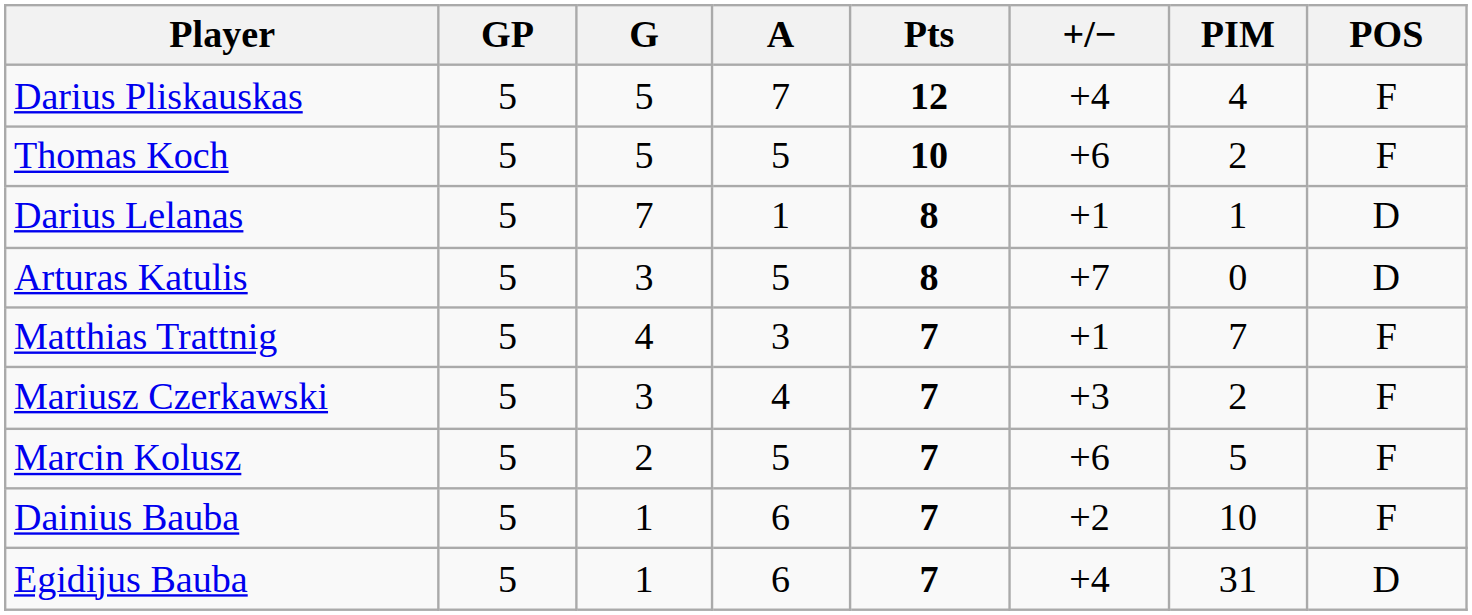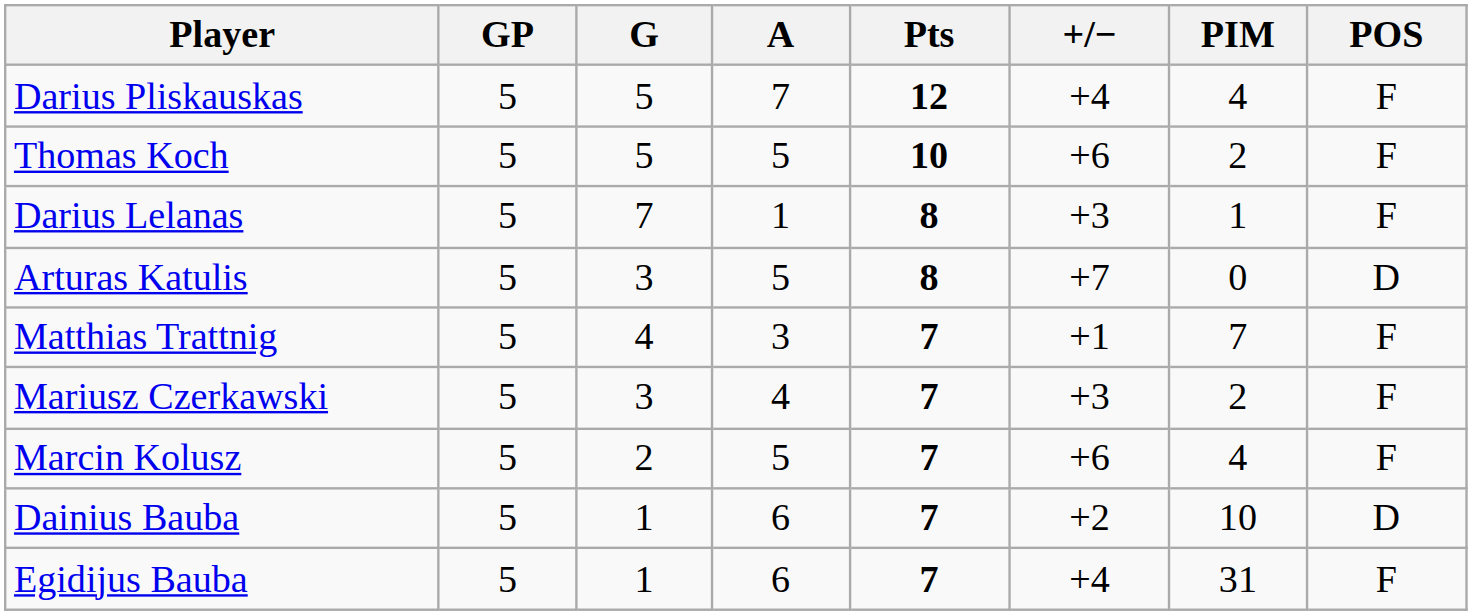Darius Lelanas | +/−: +1 -> +3
Darius Lelanas | POS: D -> F
Marcin Kolusz | PIM: 5 -> 4
Dainius Bauba | POS: F -> D
Egidijus Bauba | POS: D -> F
